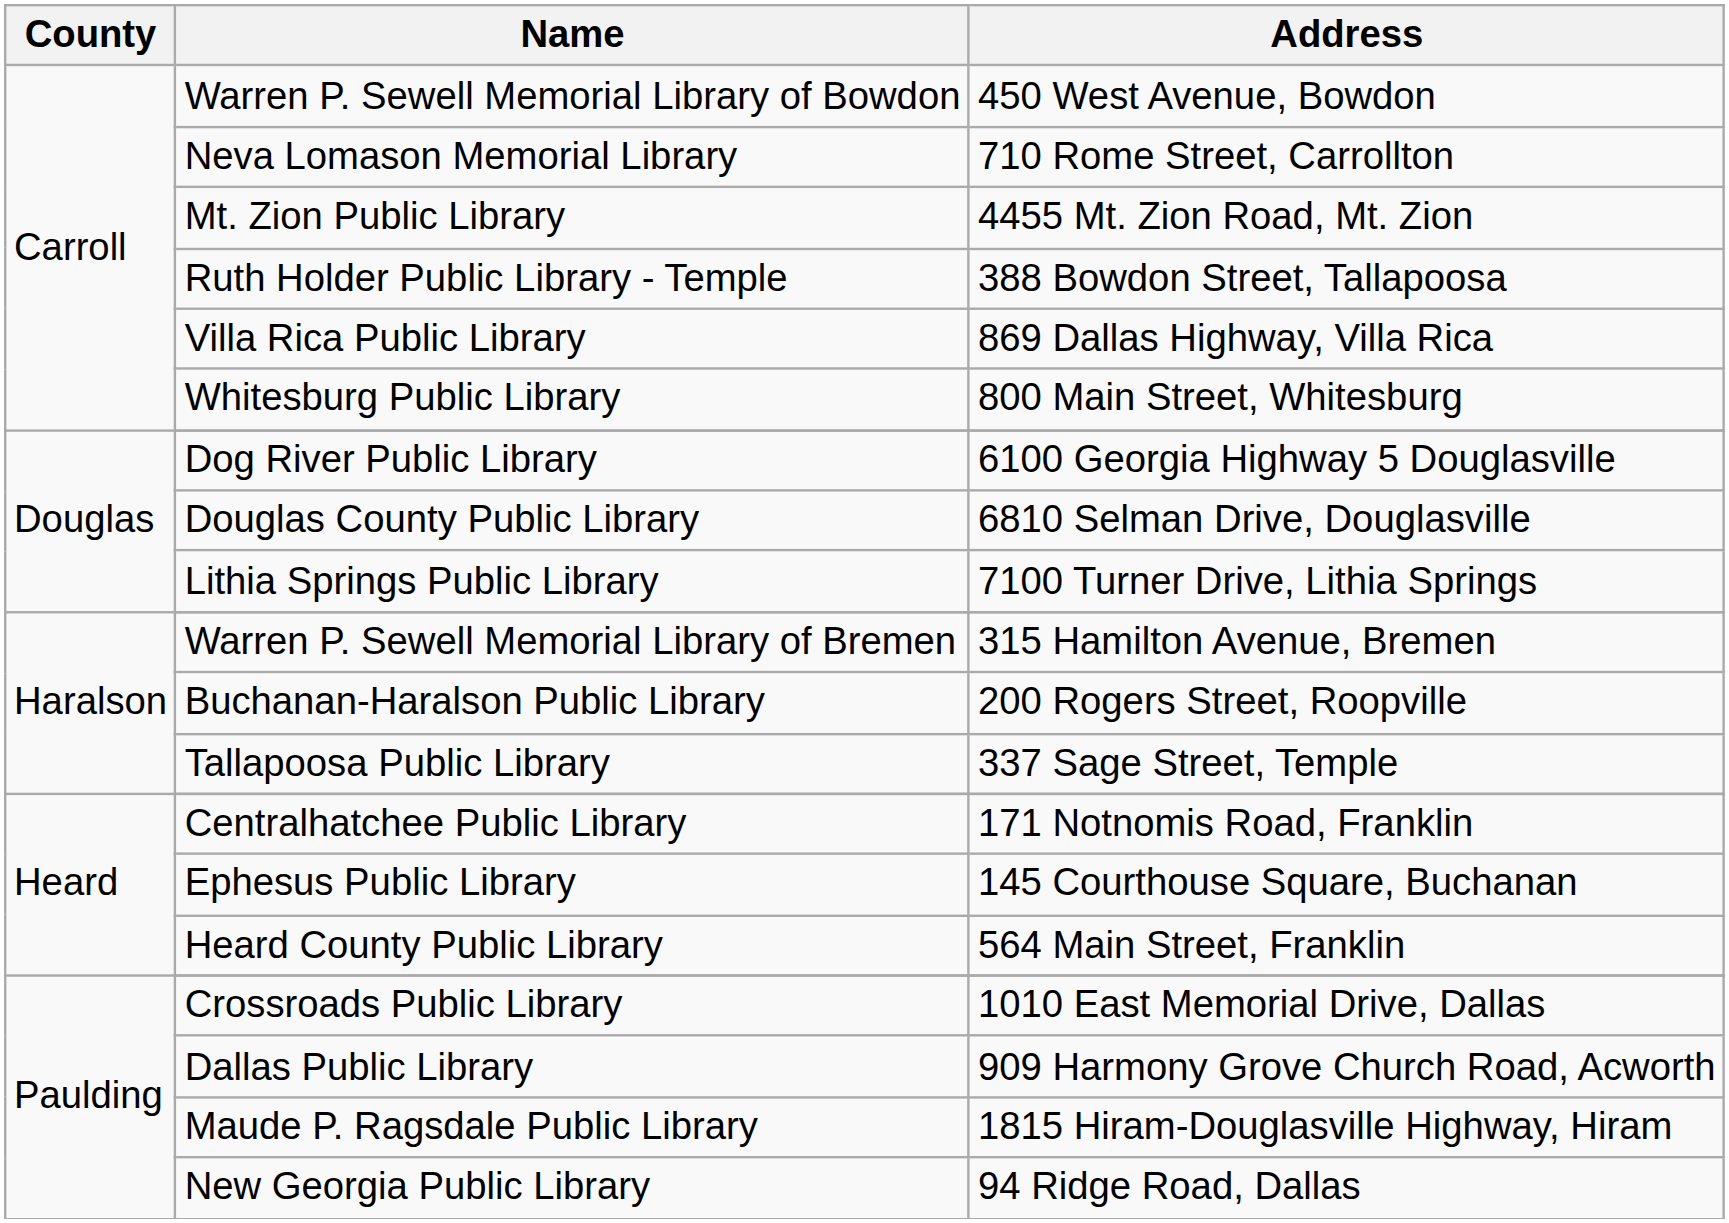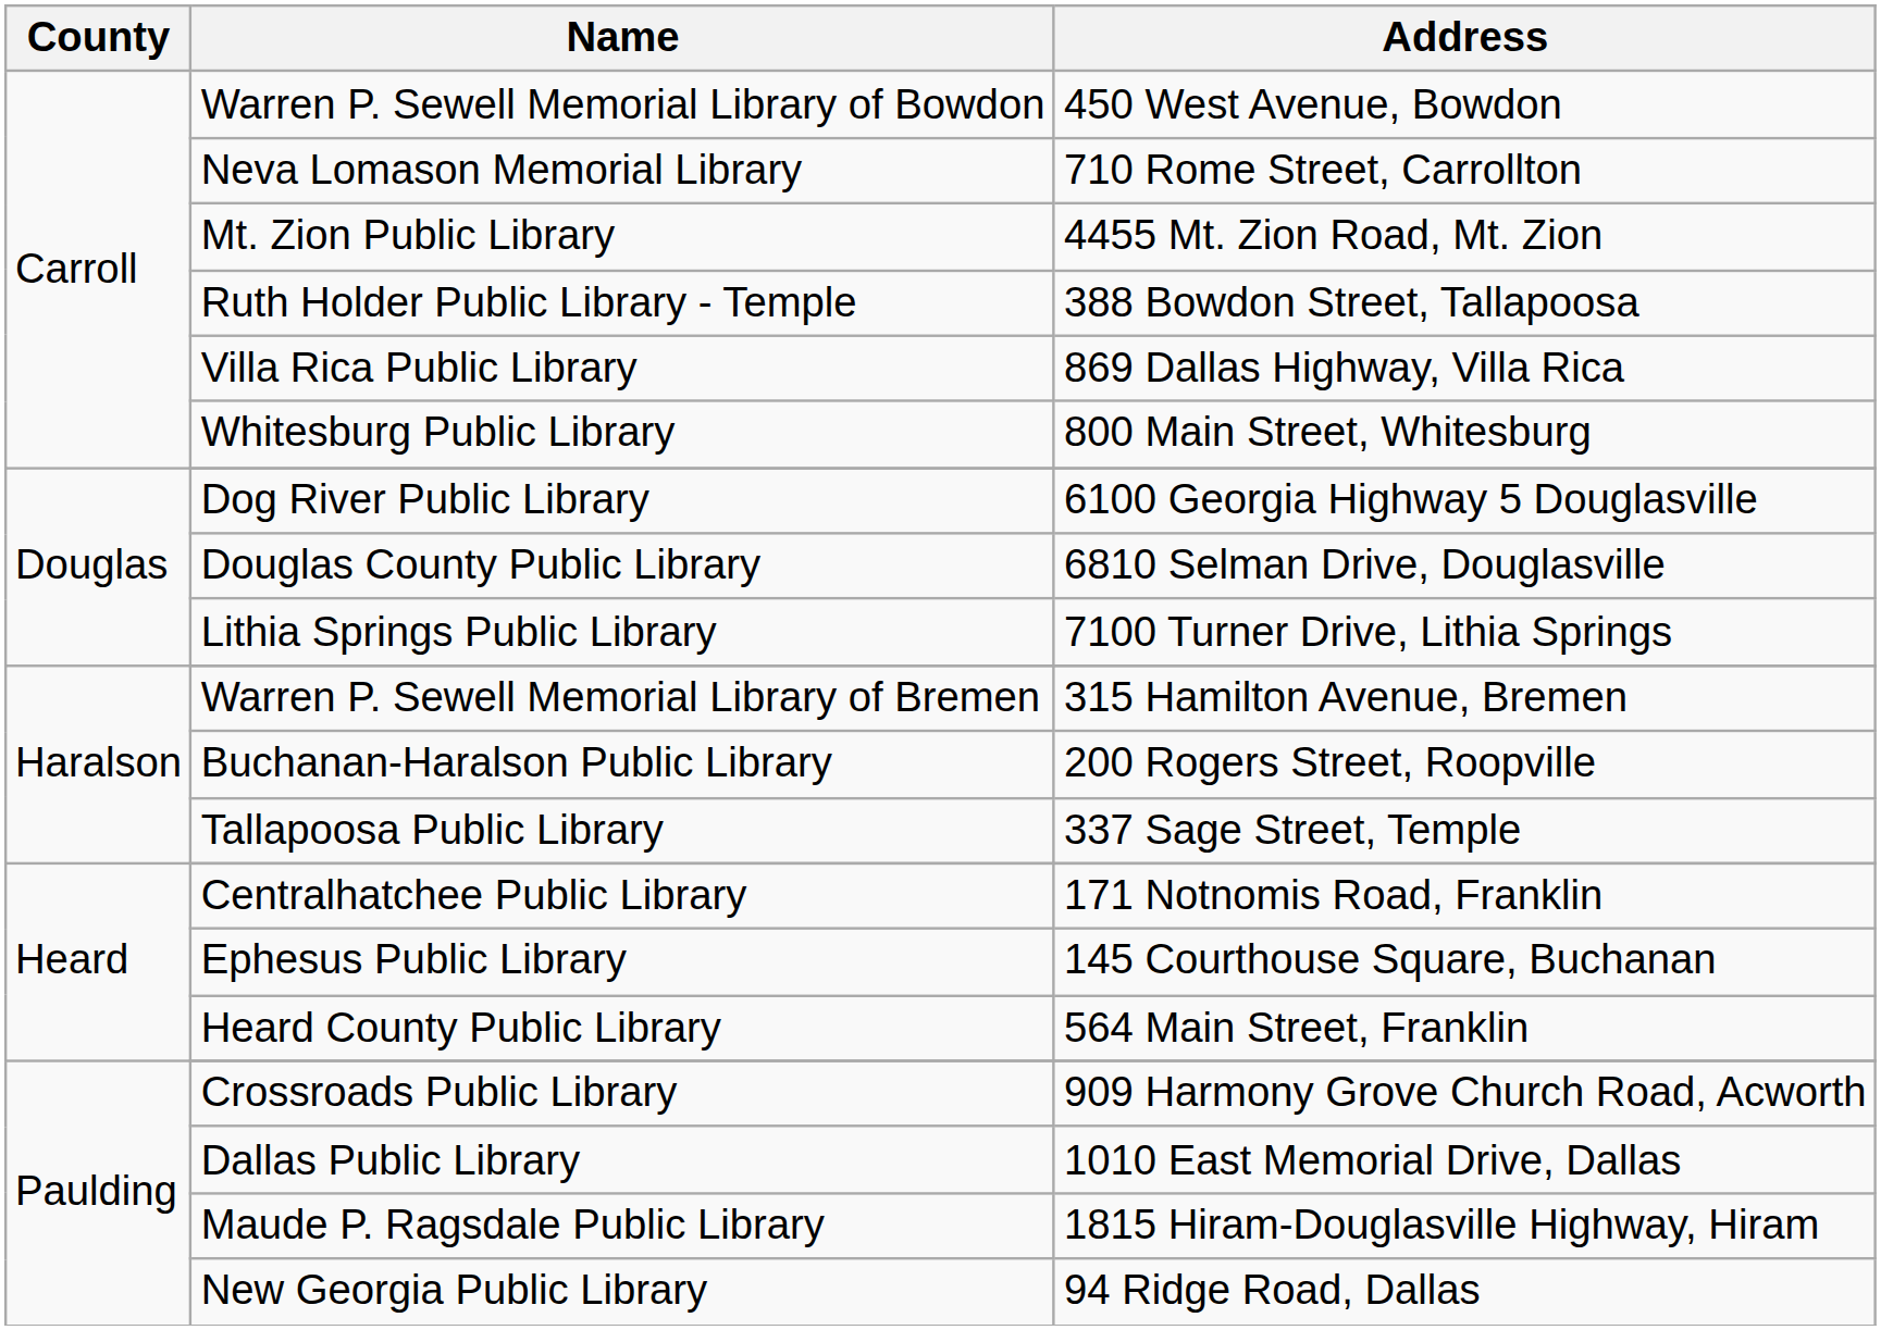Crossroads Public Library | Address: 1010 East Memorial Drive, Dallas -> 909 Harmony Grove Church Road, Acworth
Dallas Public Library | Address: 909 Harmony Grove Church Road, Acworth -> 1010 East Memorial Drive, Dallas
